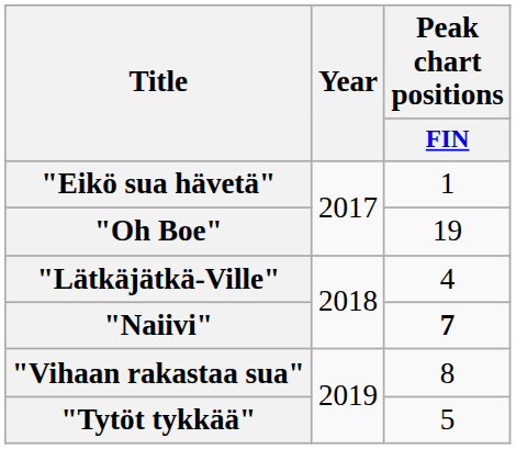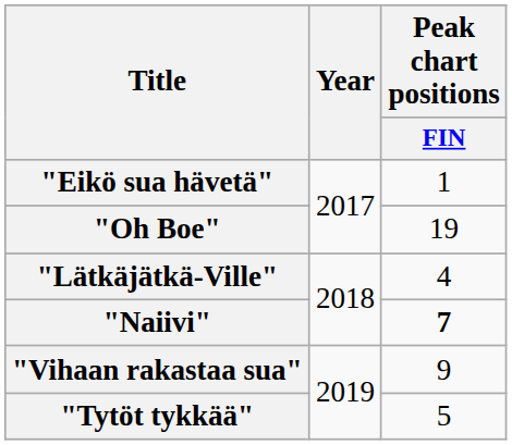"Vihaan rakastaa sua" | Peak chart positions / FIN: 8 -> 9
